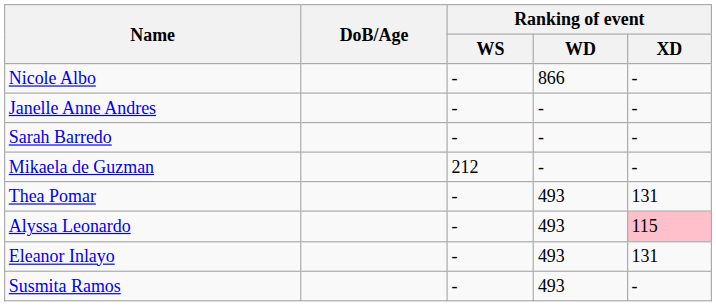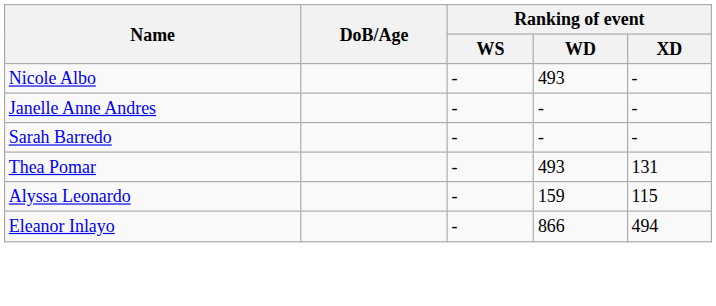Nicole Albo | Ranking of event / WD: 866 -> 493
- row: Mikaela de Guzman | 212 | - | -
Alyssa Leonardo | Ranking of event / WD: 493 -> 159
Alyssa Leonardo | Ranking of event / XD: pink background -> no background
Eleanor Inlayo | Ranking of event / WD: 493 -> 866
Eleanor Inlayo | Ranking of event / XD: 131 -> 494
- row: Susmita Ramos | - | 493 | -
